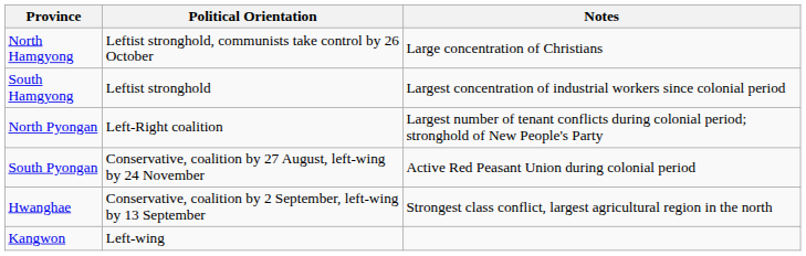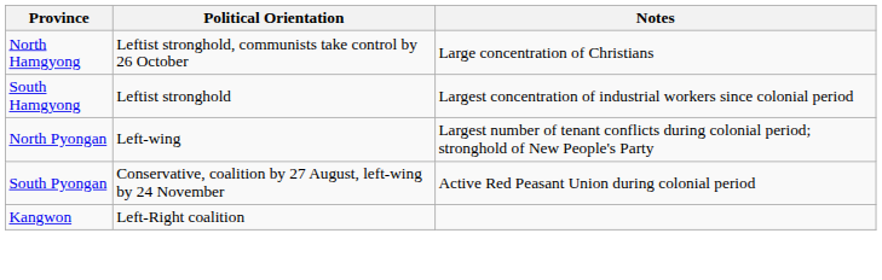North Pyongan | Political Orientation: Left-Right coalition -> Left-wing
- row: Hwanghae | Conservative, coalition by 2 September, left-wing by 13 September | Strongest class conflict, largest agricultural region in the north
Kangwon | Political Orientation: Left-wing -> Left-Right coalition
